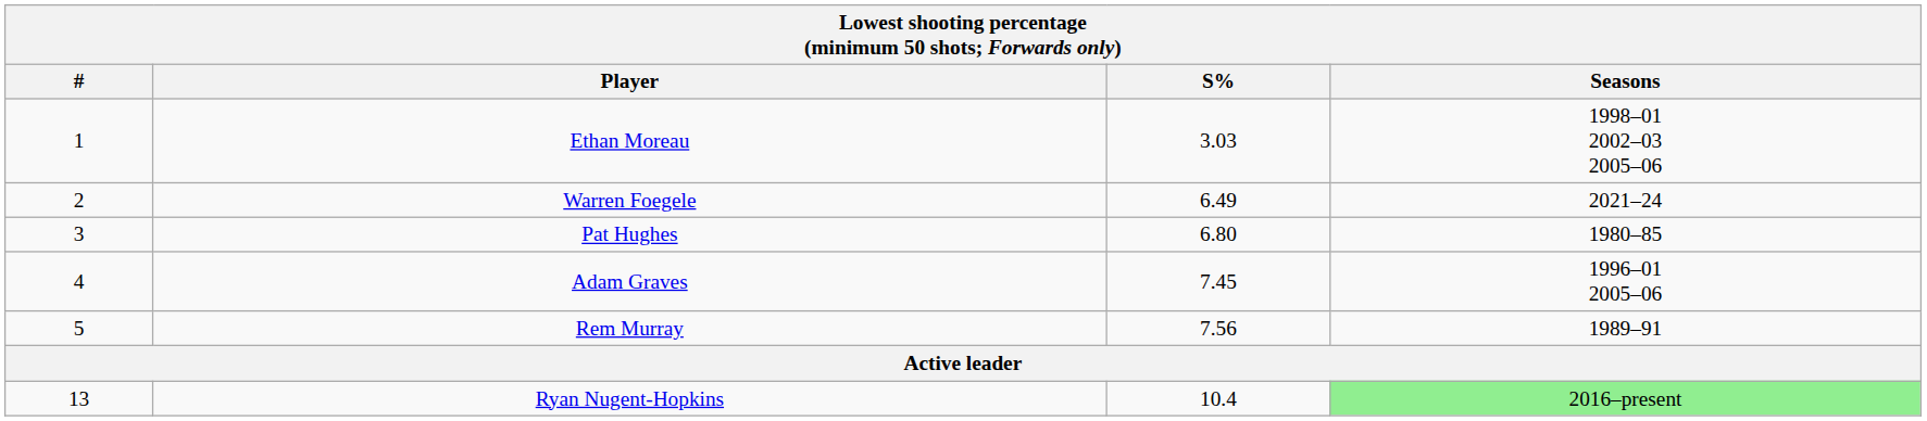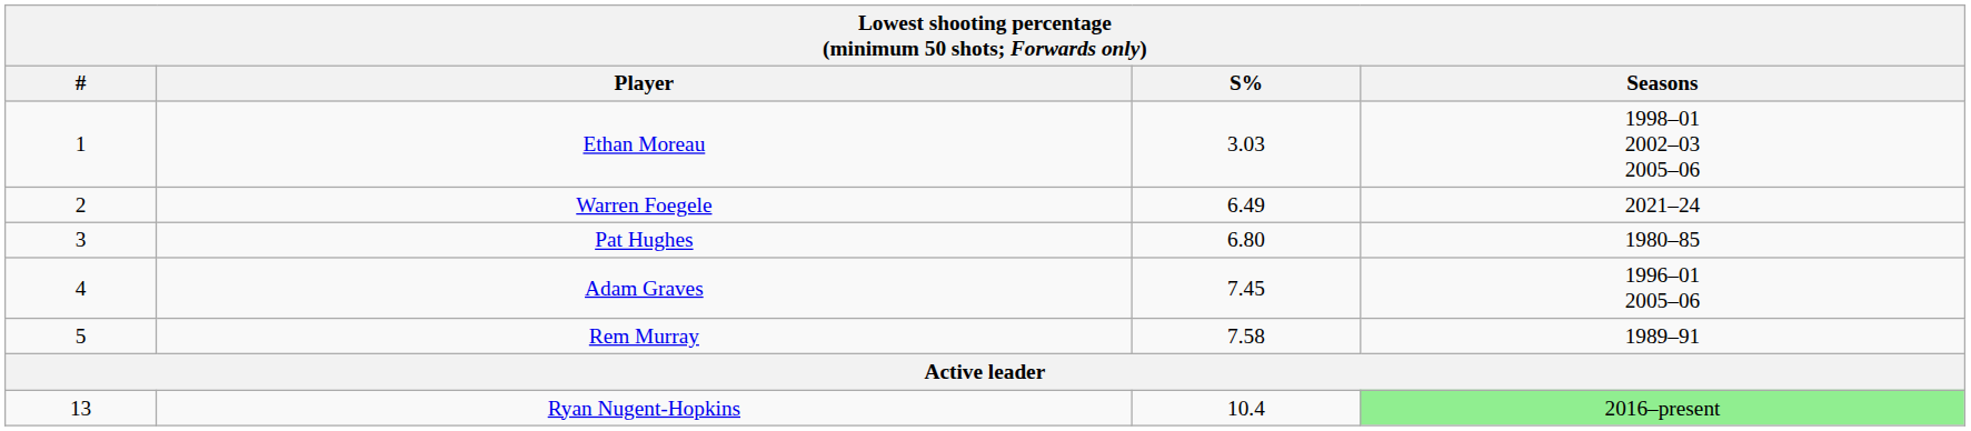Rem Murray | S%: 7.56 -> 7.58
